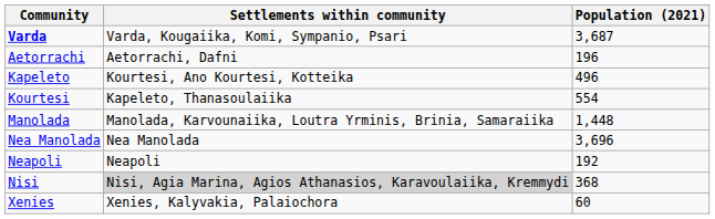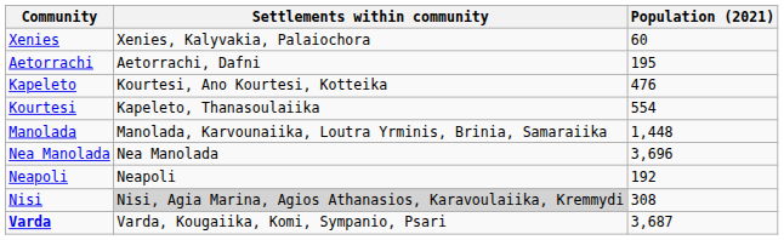rows swapped: Varda <-> Xenies
Aetorrachi | Population (2021): 196 -> 195
Kapeleto | Population (2021): 496 -> 476
Nisi | Population (2021): 368 -> 308
